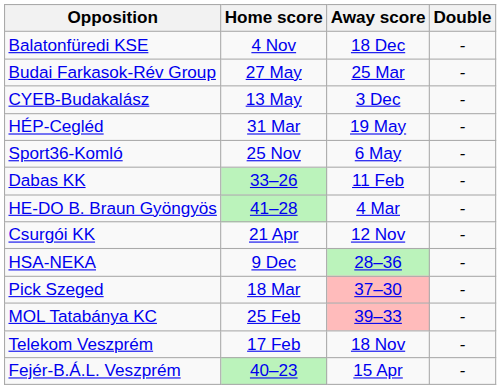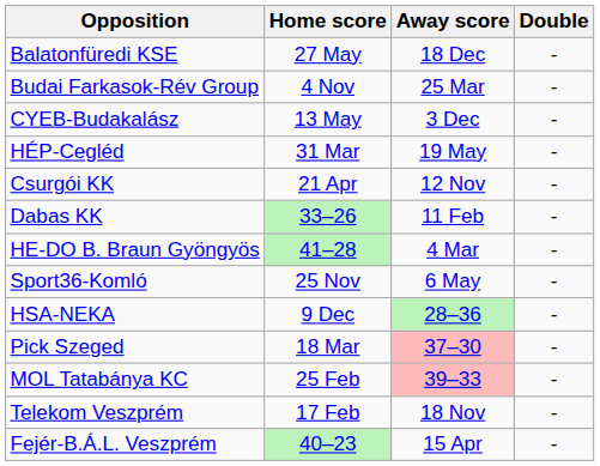Balatonfüredi KSE | Home score: 4 Nov -> 27 May
Budai Farkasok-Rév Group | Home score: 27 May -> 4 Nov
rows swapped: Csurgói KK <-> Sport36-Komló
